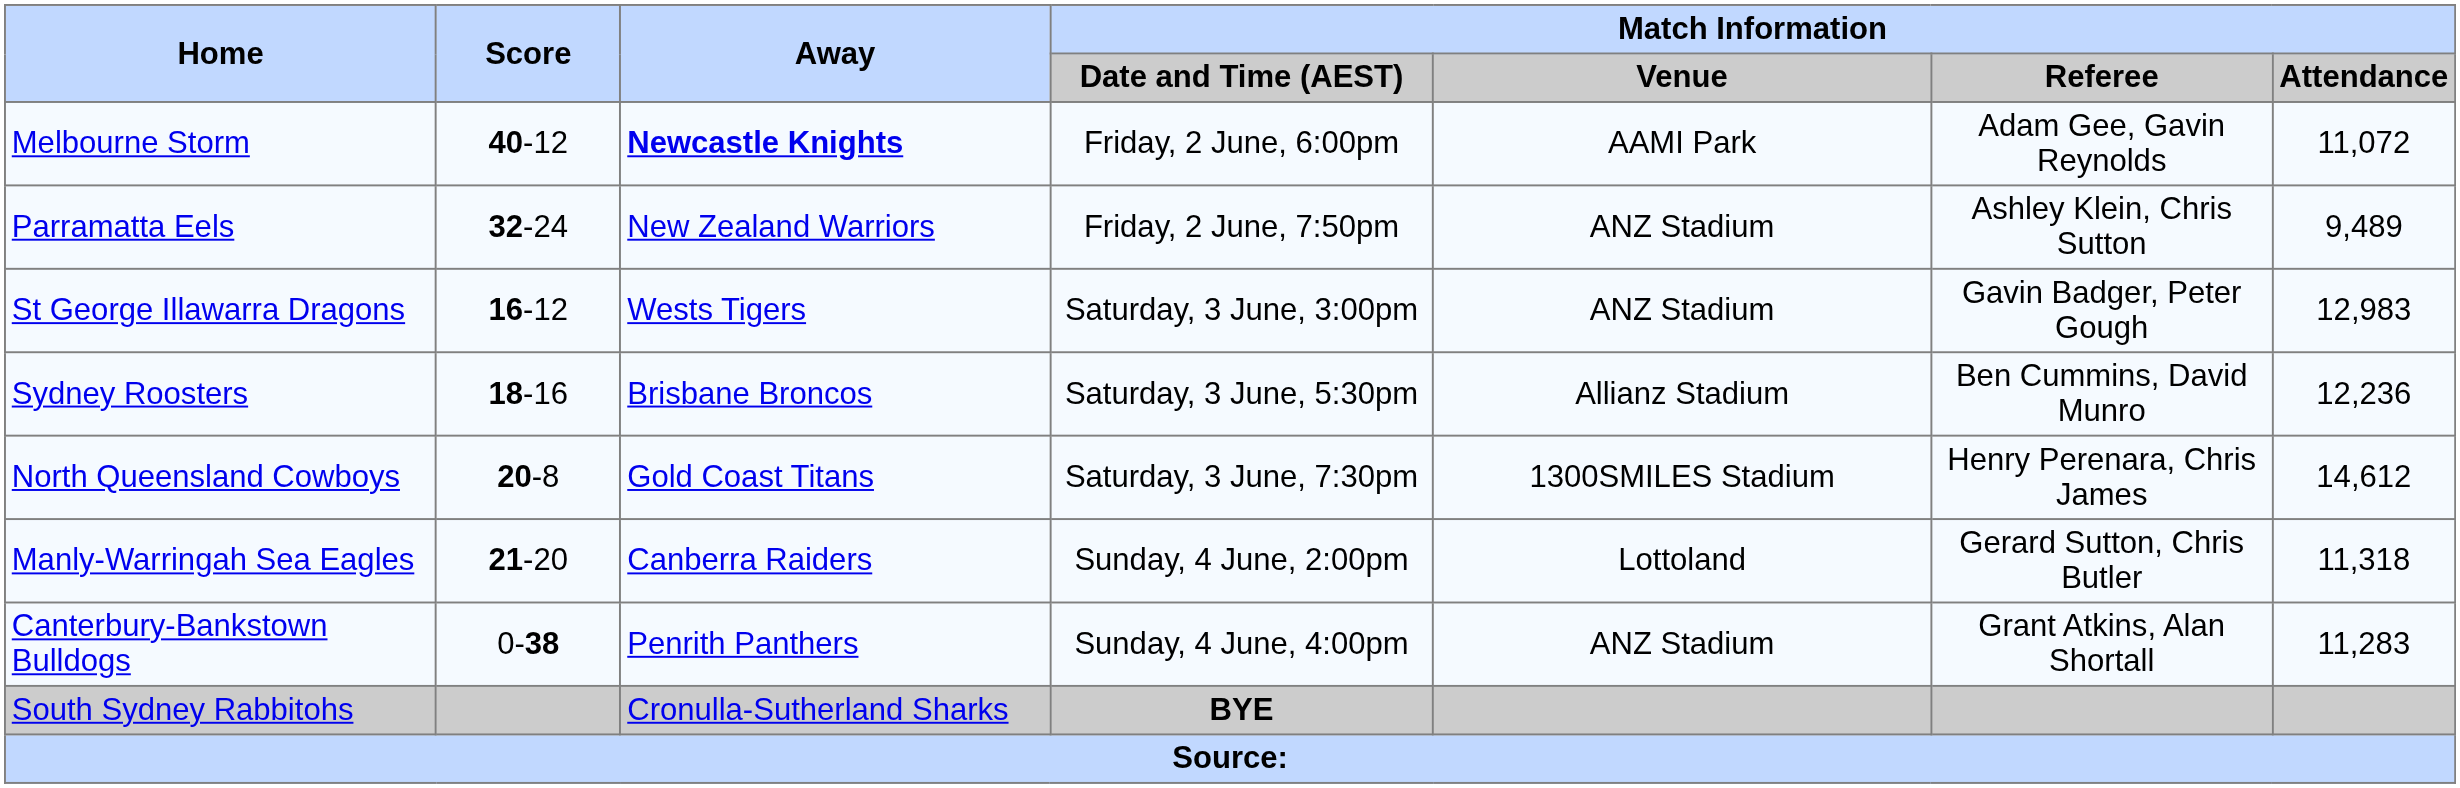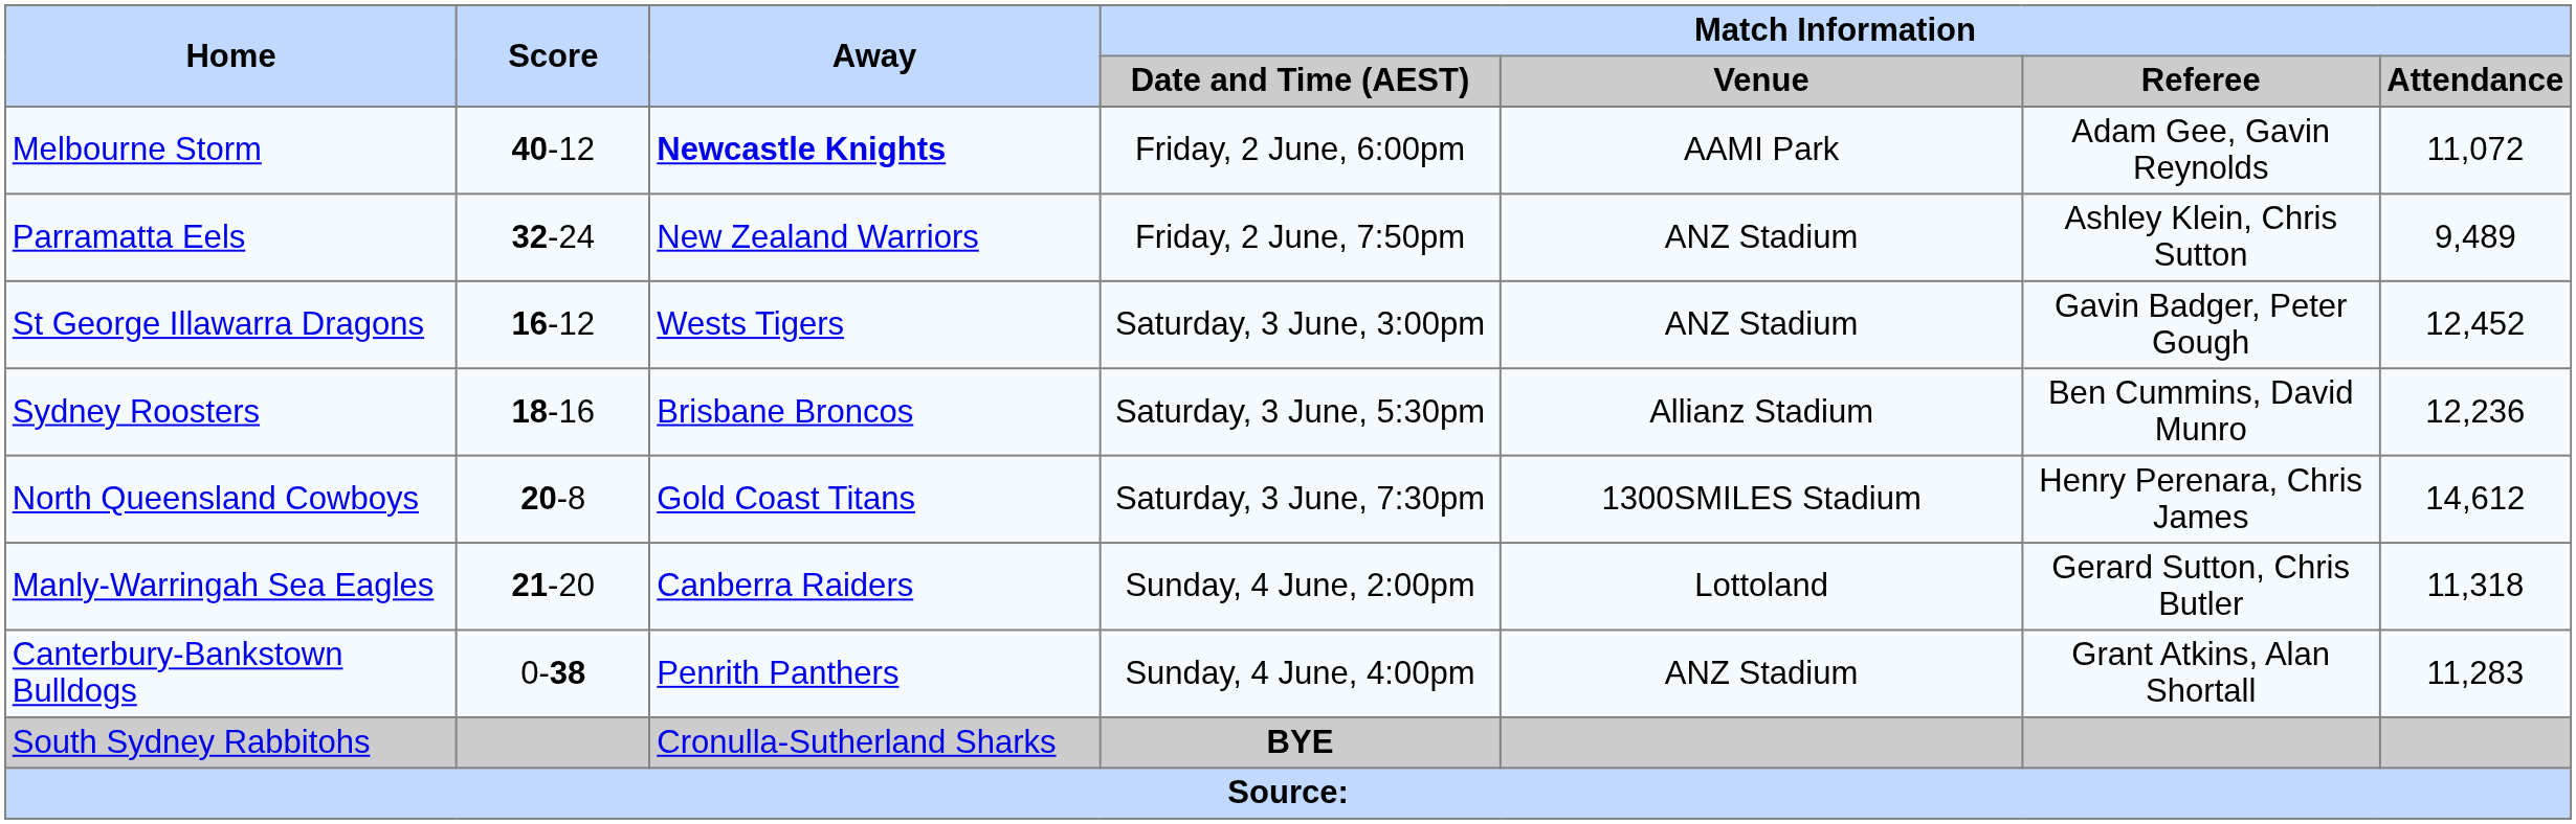St George Illawarra Dragons | Match Information / Attendance: 12,983 -> 12,452
